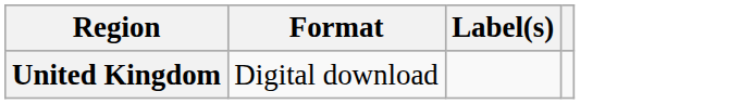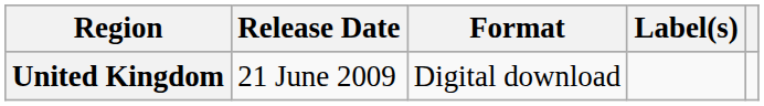+ column: Release Date | 21 June 2009
